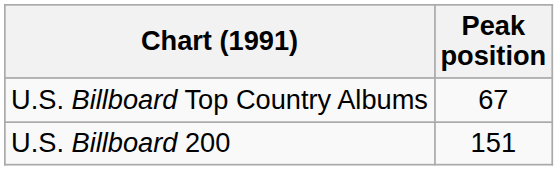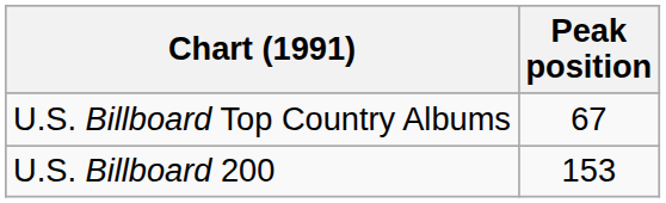U.S. Billboard 200 | Peak position: 151 -> 153
